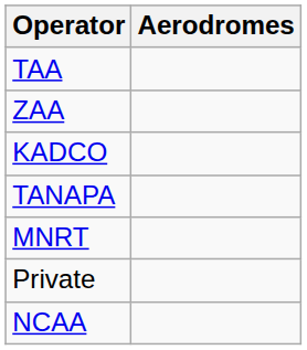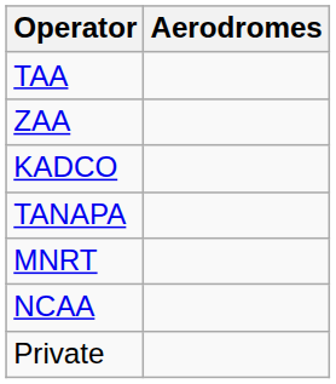rows swapped: NCAA <-> Private
